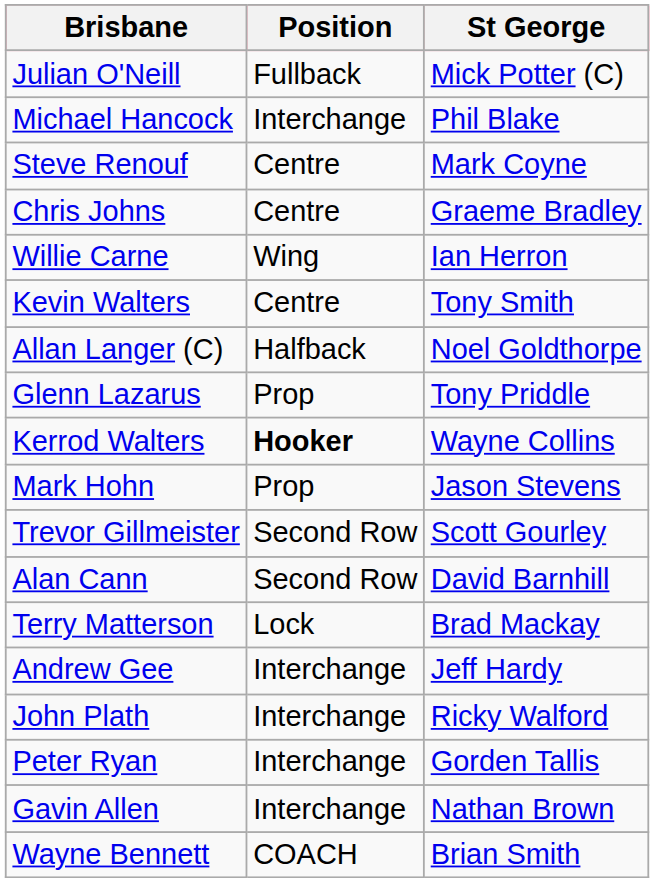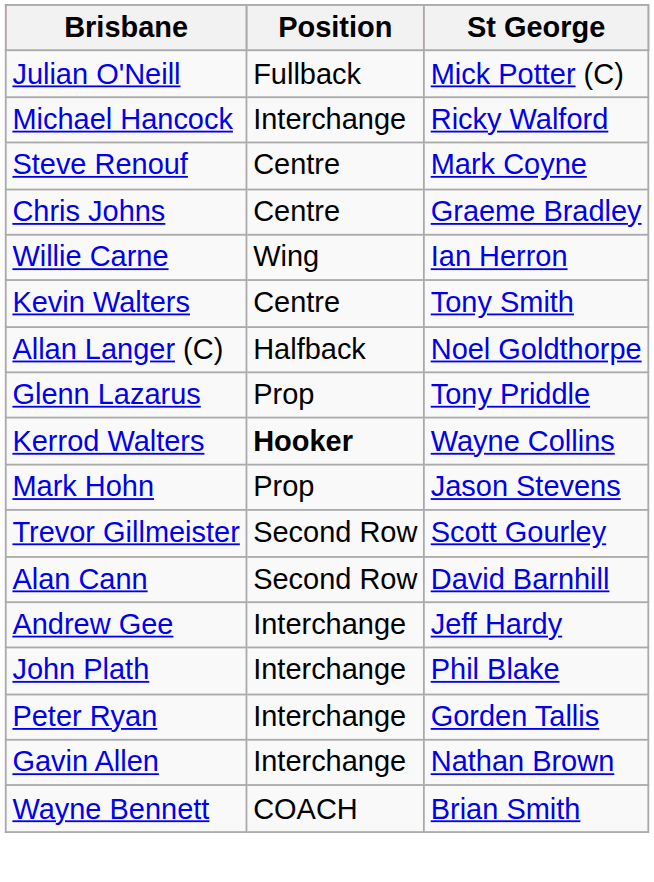Michael Hancock | St George: Phil Blake -> Ricky Walford
- row: Terry Matterson | Lock | Brad Mackay
John Plath | St George: Ricky Walford -> Phil Blake
